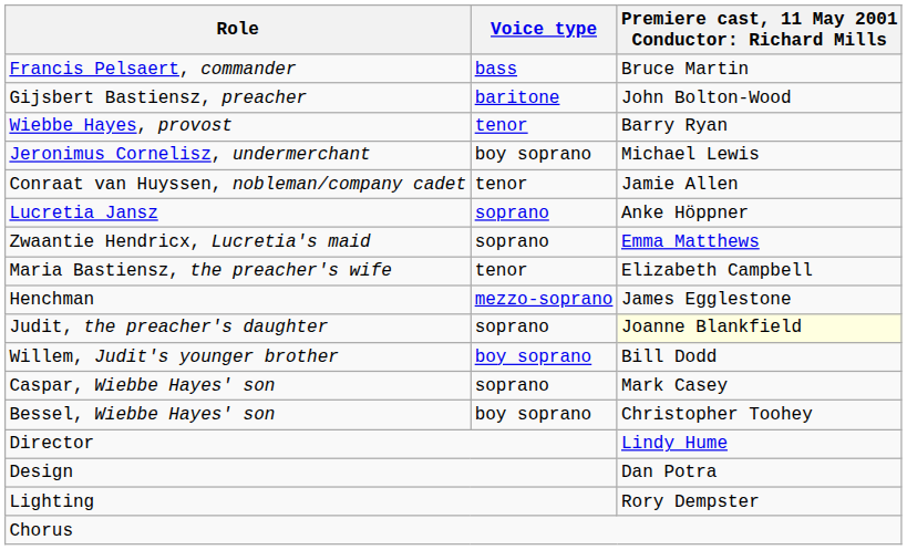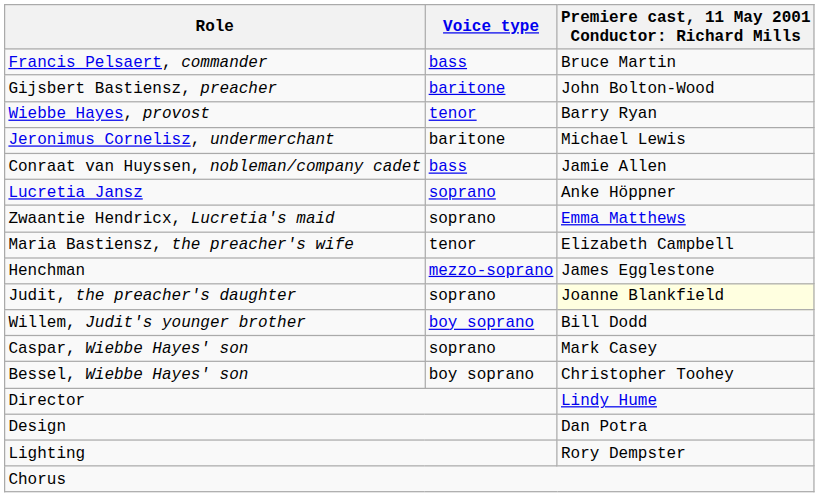Jeronimus Cornelisz, undermerchant | Voice type: boy soprano -> baritone
Conraat van Huyssen, nobleman/company cadet | Voice type: tenor -> bass
